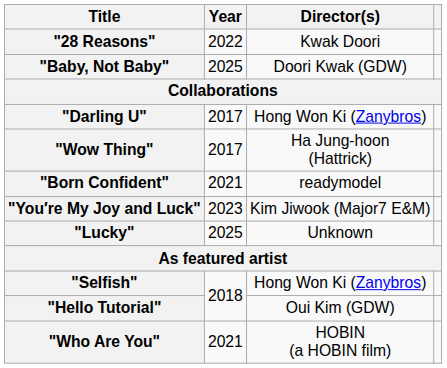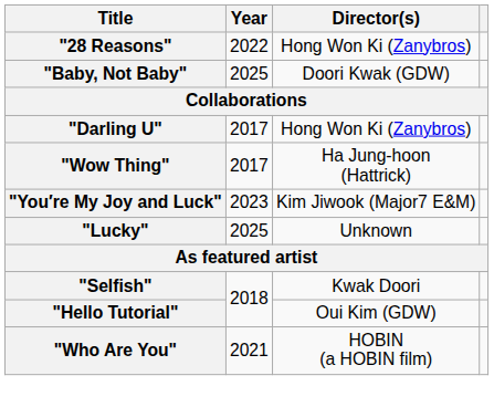"28 Reasons" | Director(s): Kwak Doori -> Hong Won Ki (Zanybros)
- row: "Born Confident" | 2021 | readymodel
"Selfish" | Director(s): Hong Won Ki (Zanybros) -> Kwak Doori
